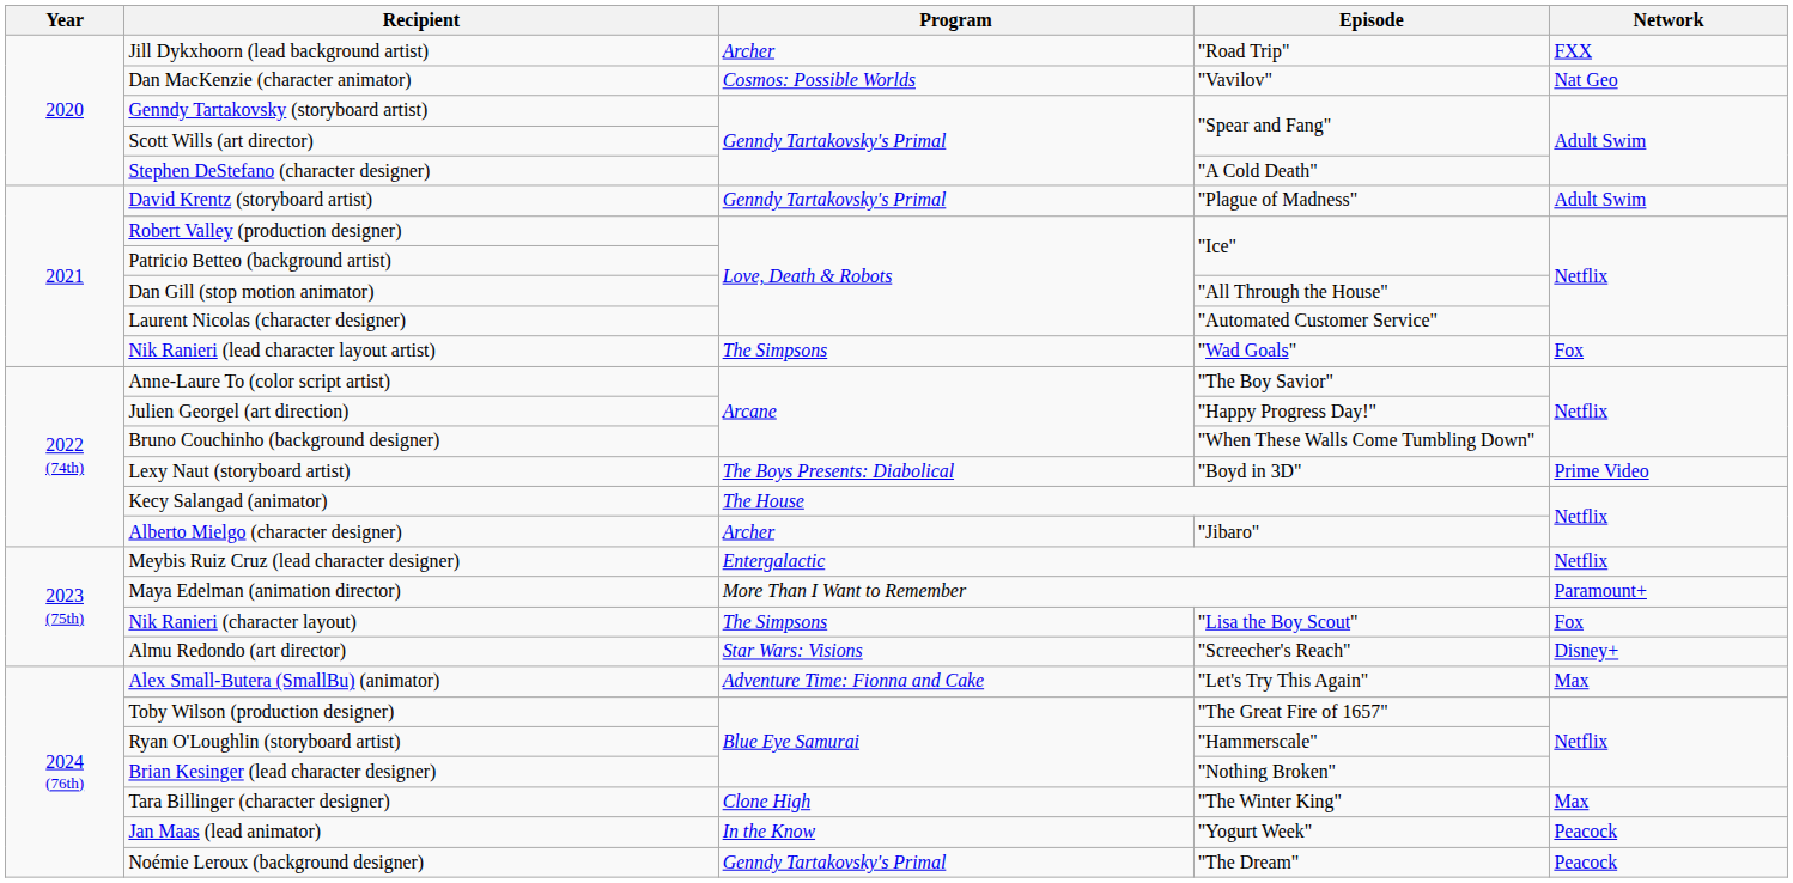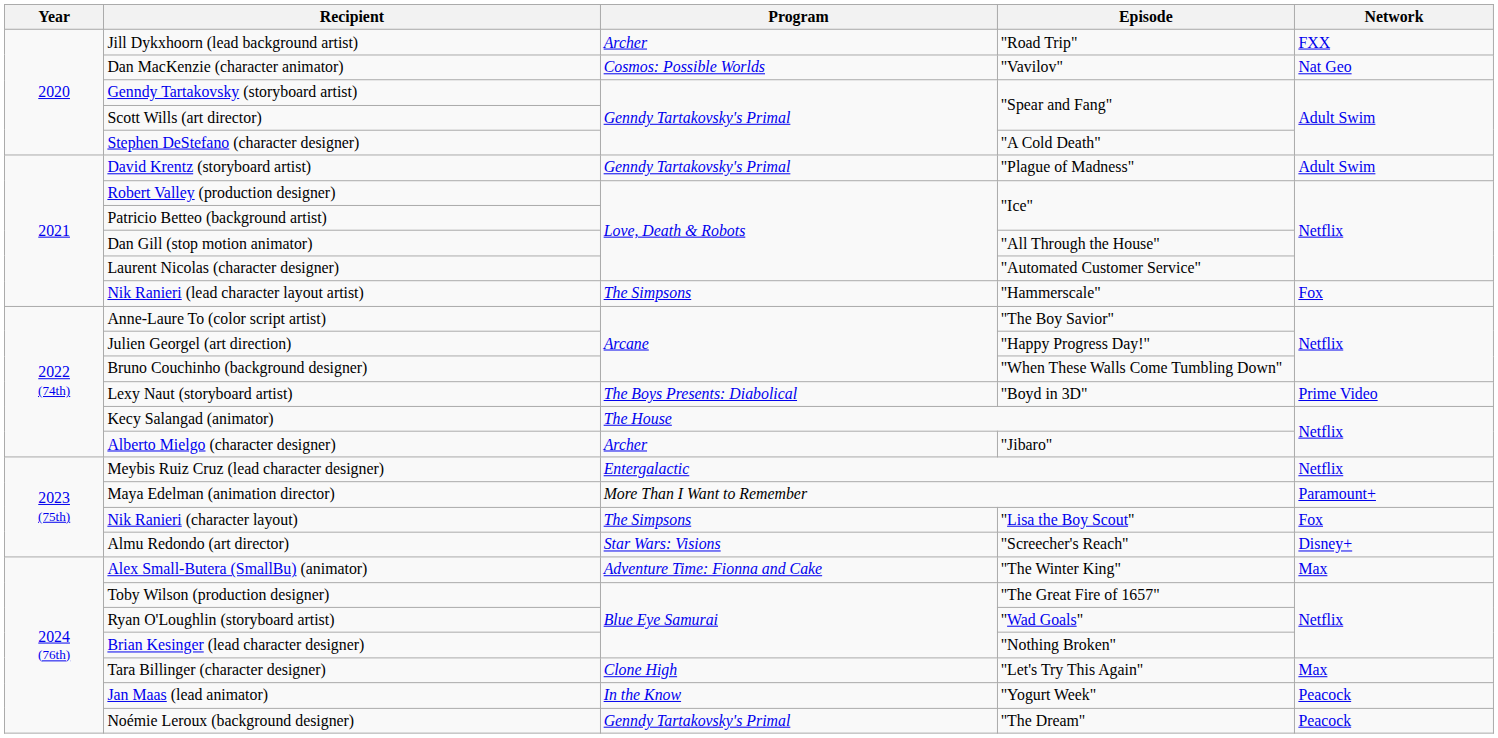Nik Ranieri (lead character layout artist) | Episode: "Wad Goals" -> "Hammerscale"
Alex Small-Butera (SmallBu) (animator) | Episode: "Let's Try This Again" -> "The Winter King"
Ryan O'Loughlin (storyboard artist) | Episode: "Hammerscale" -> "Wad Goals"
Tara Billinger (character designer) | Episode: "The Winter King" -> "Let's Try This Again"
